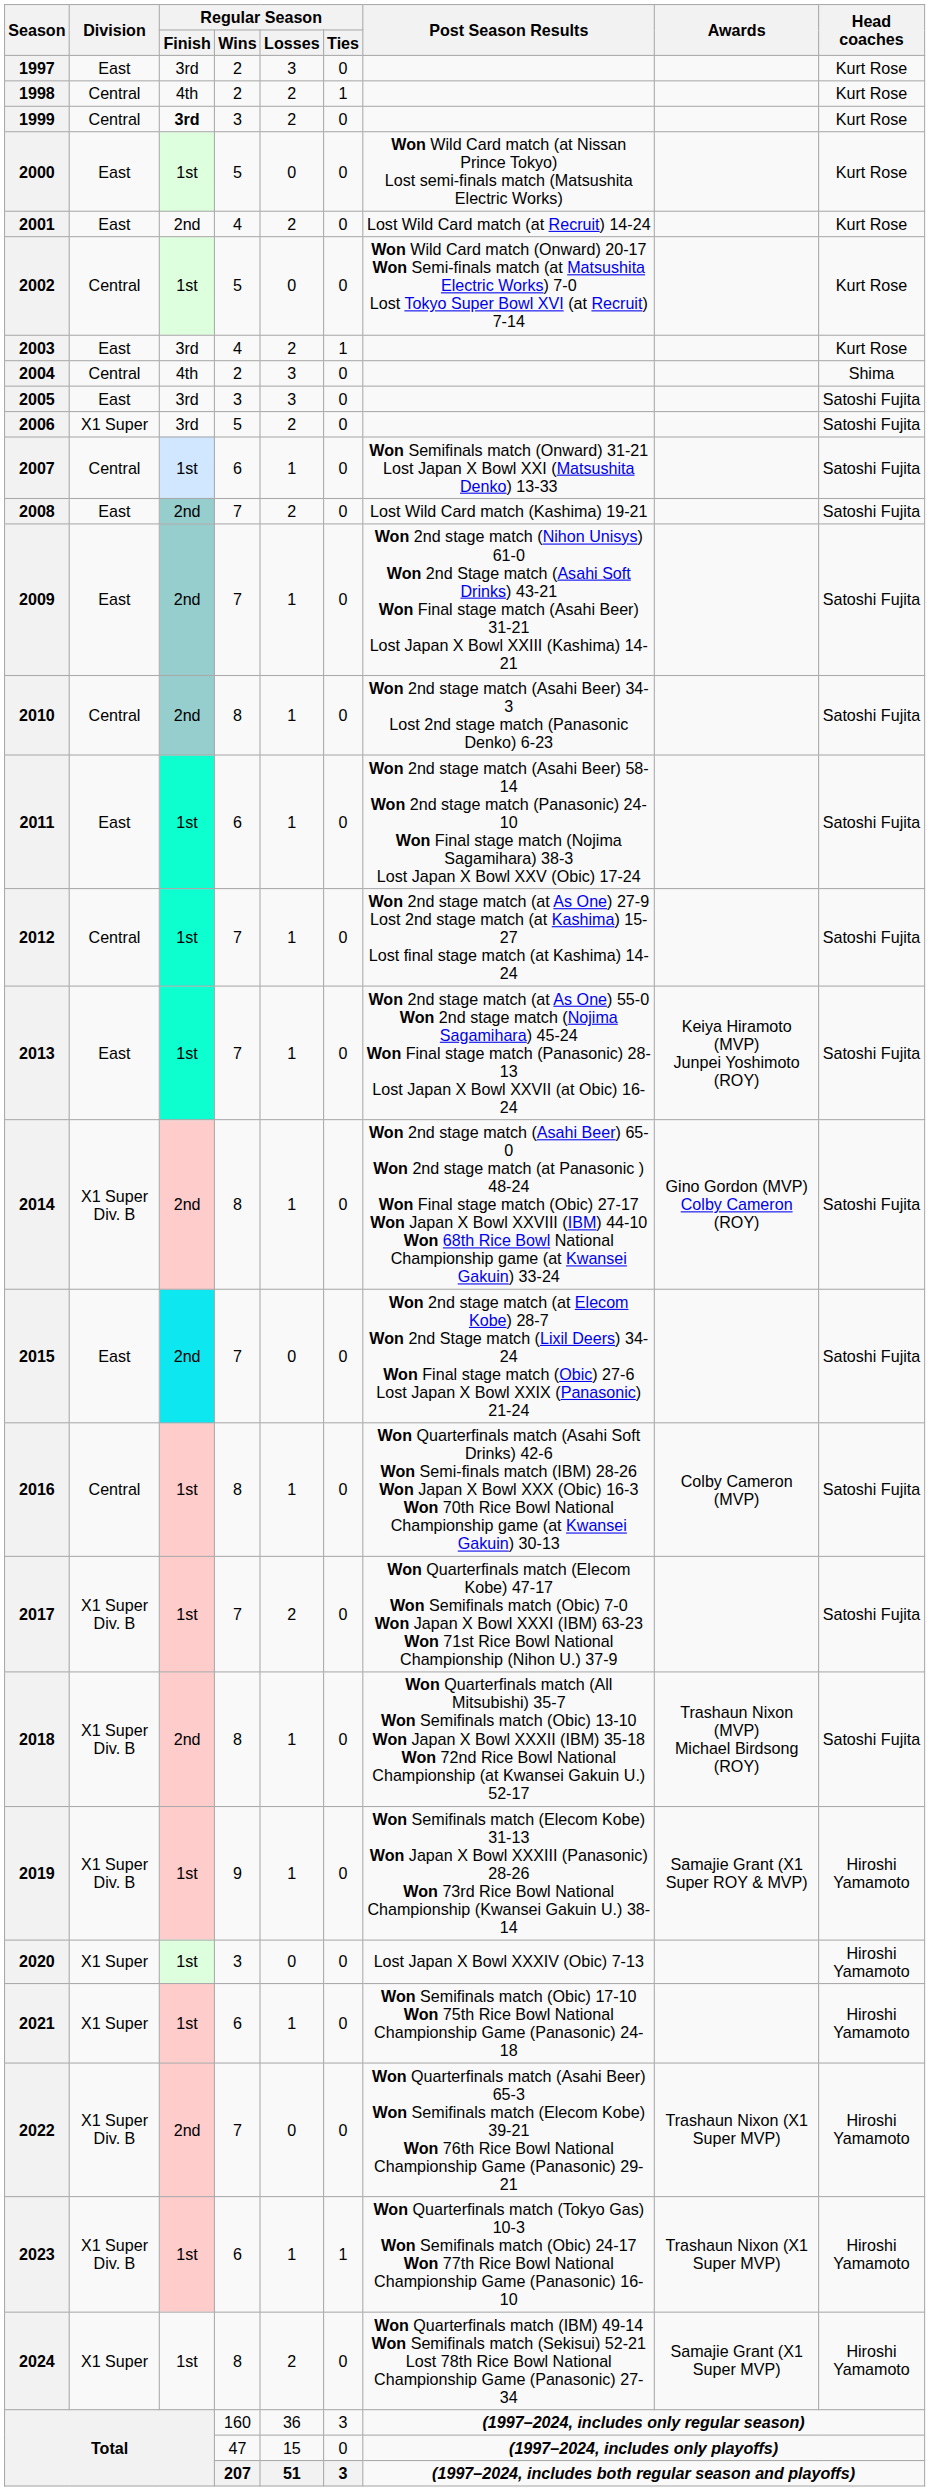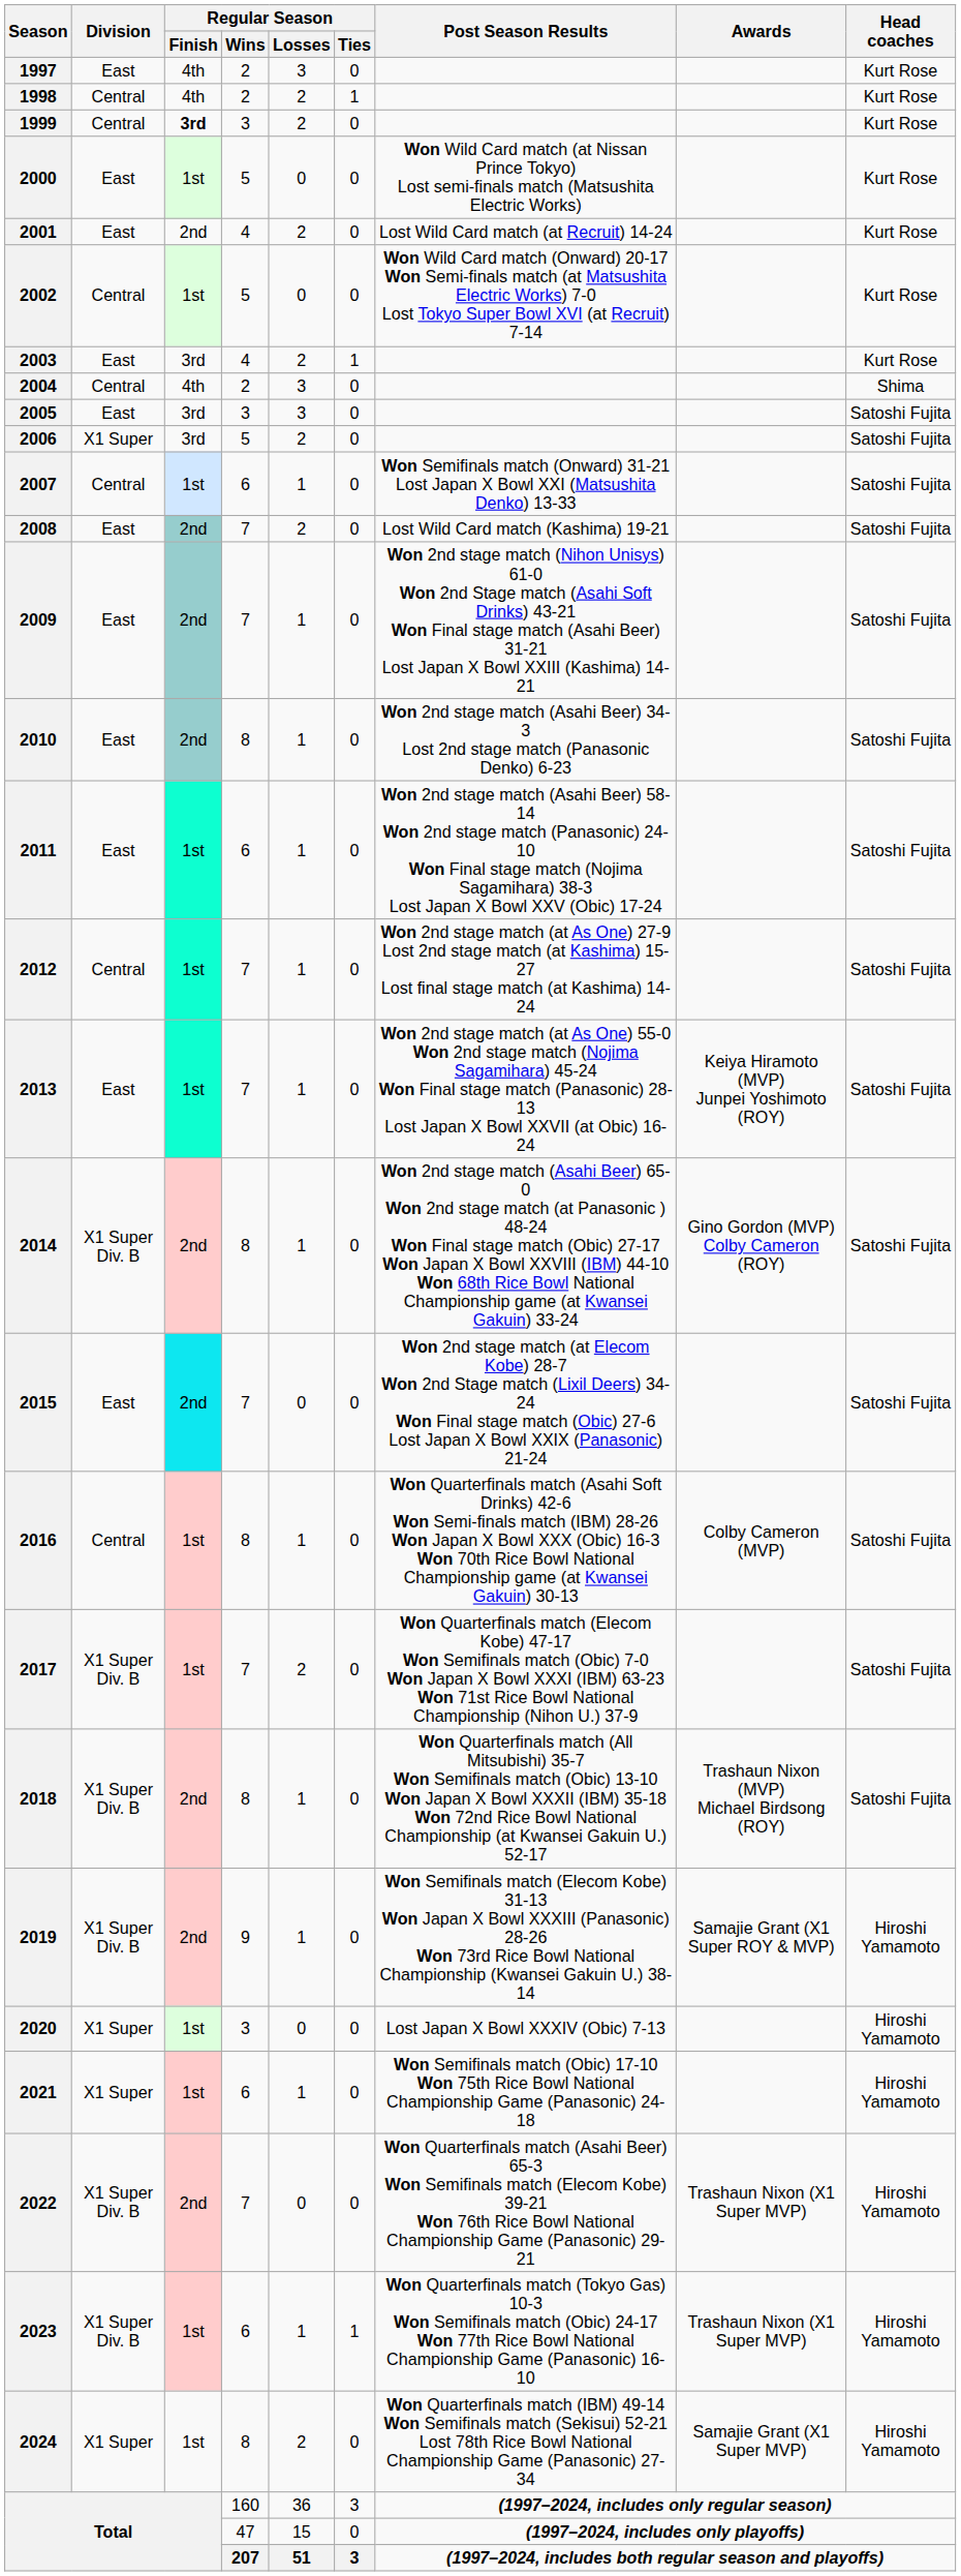1997 | Regular Season / Finish: 3rd -> 4th
2010 | Division: Central -> East
2019 | Regular Season / Finish: 1st -> 2nd
